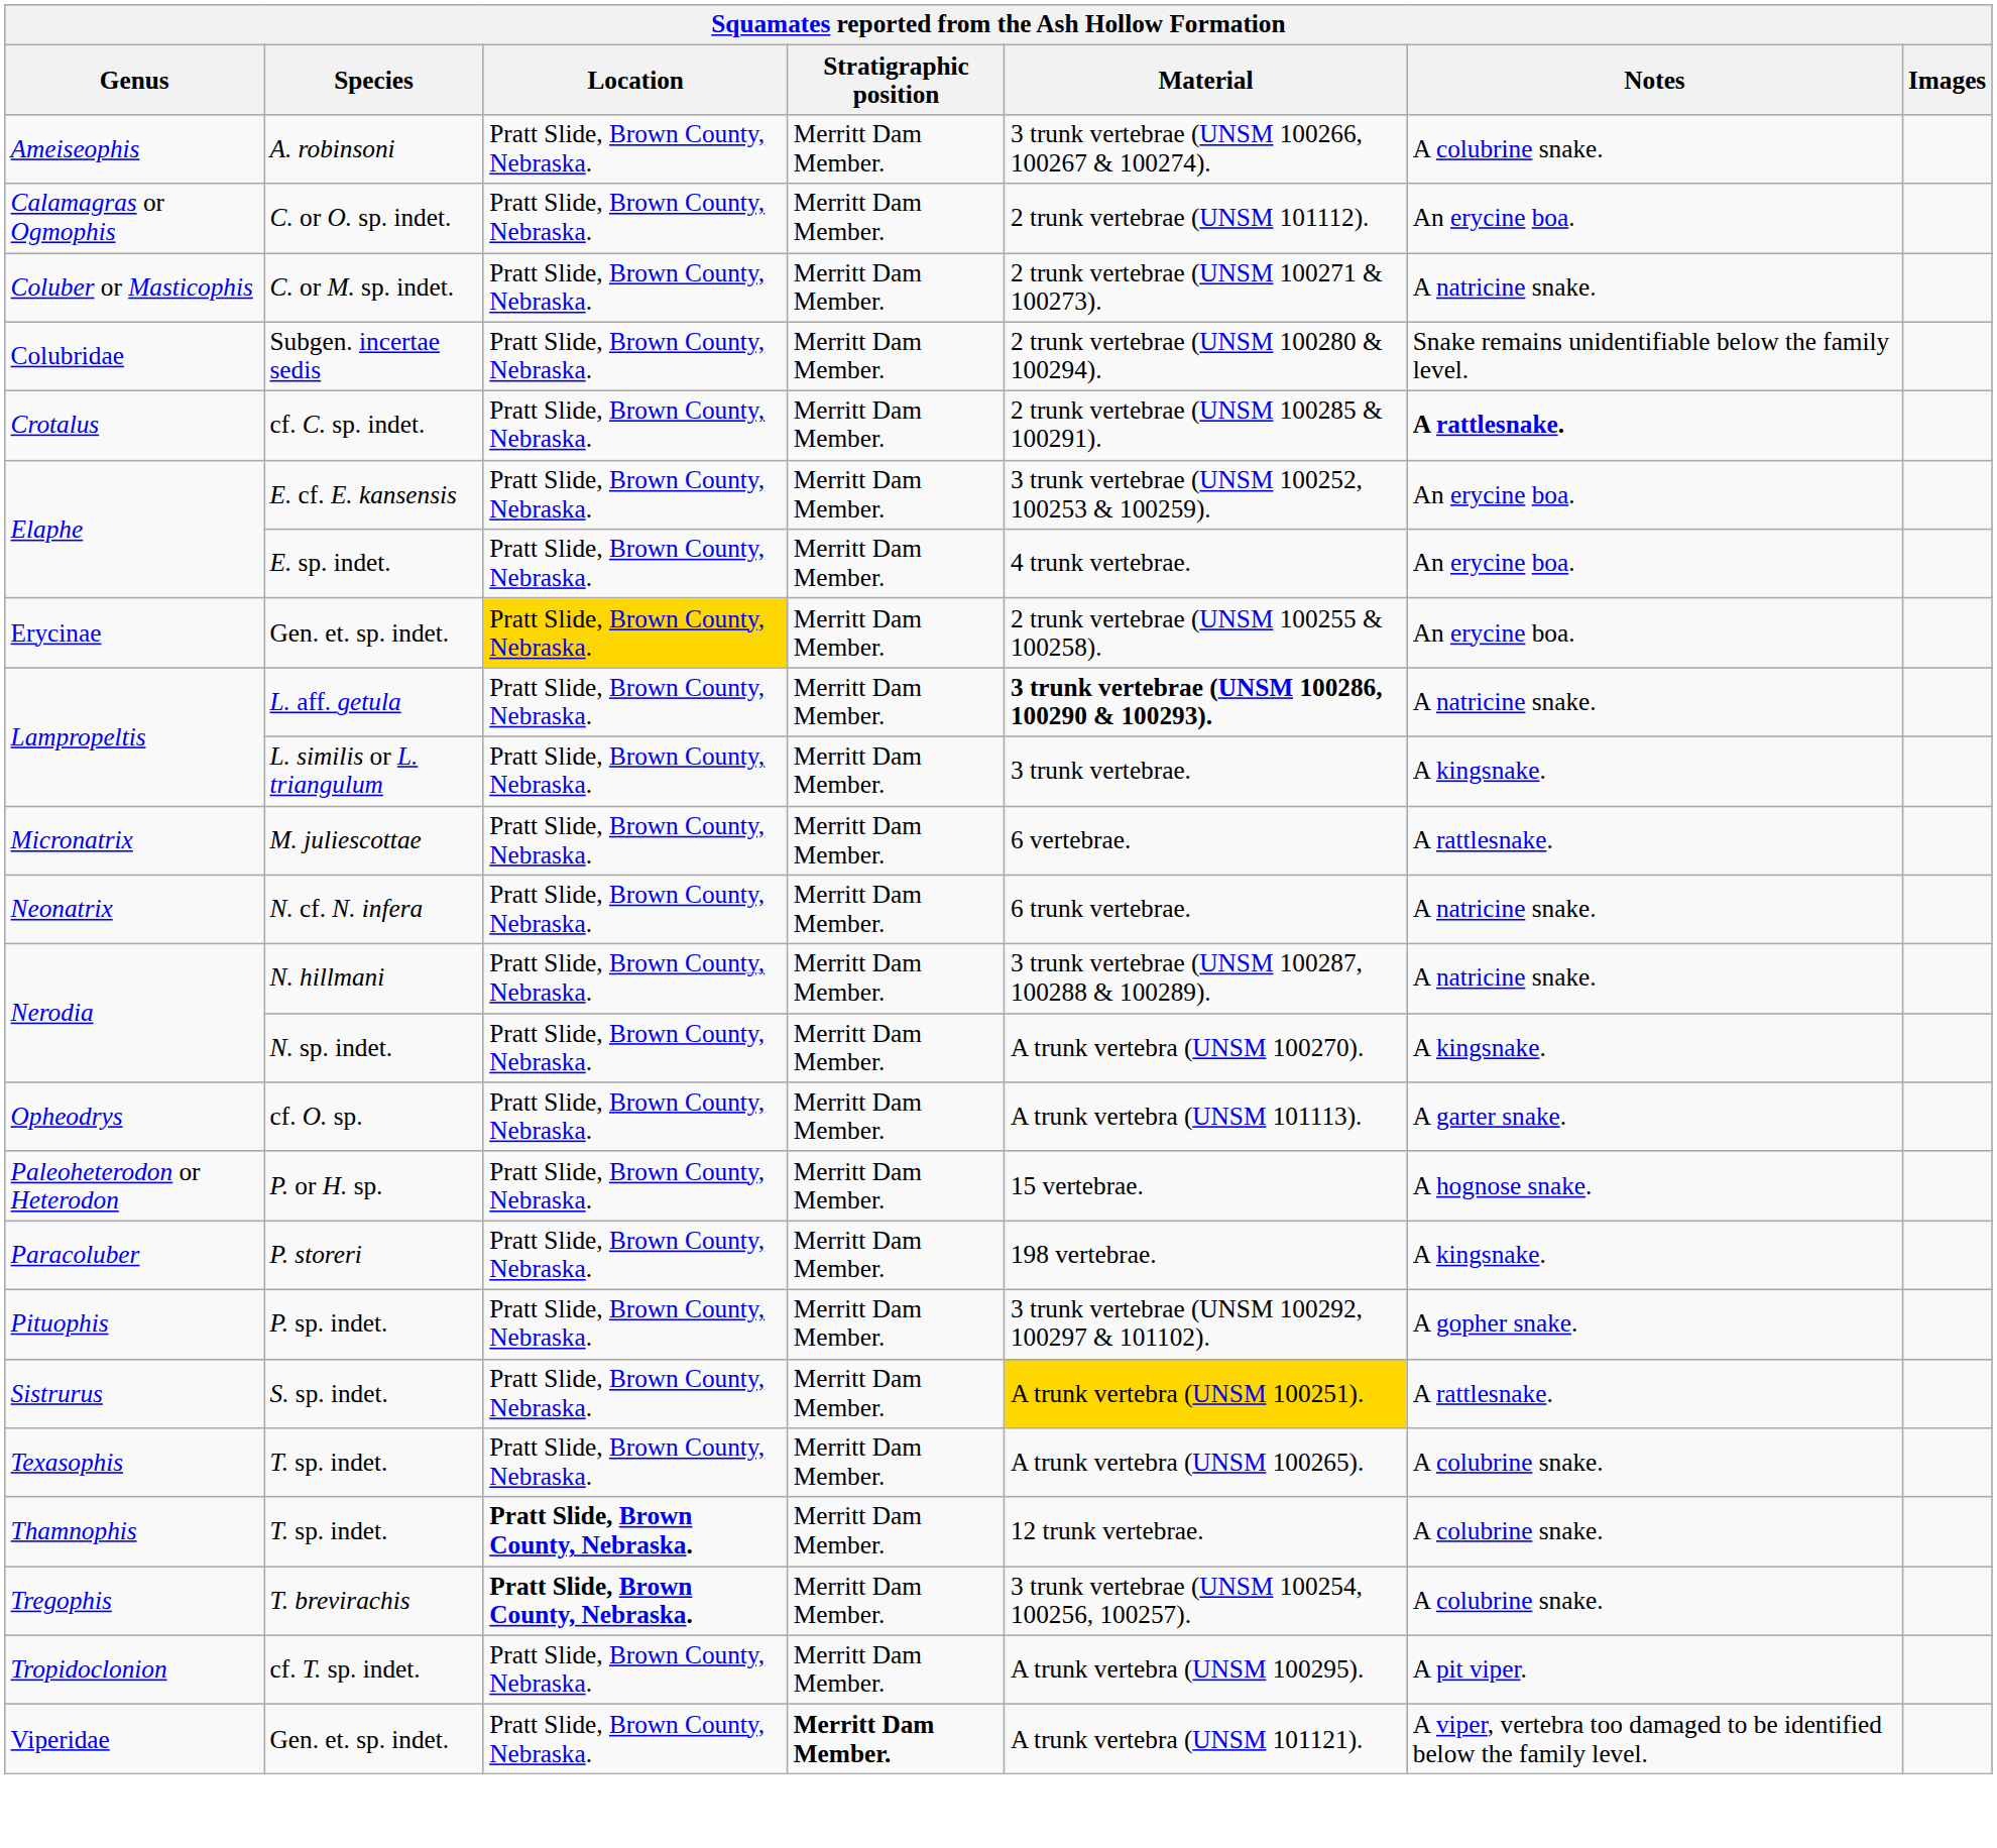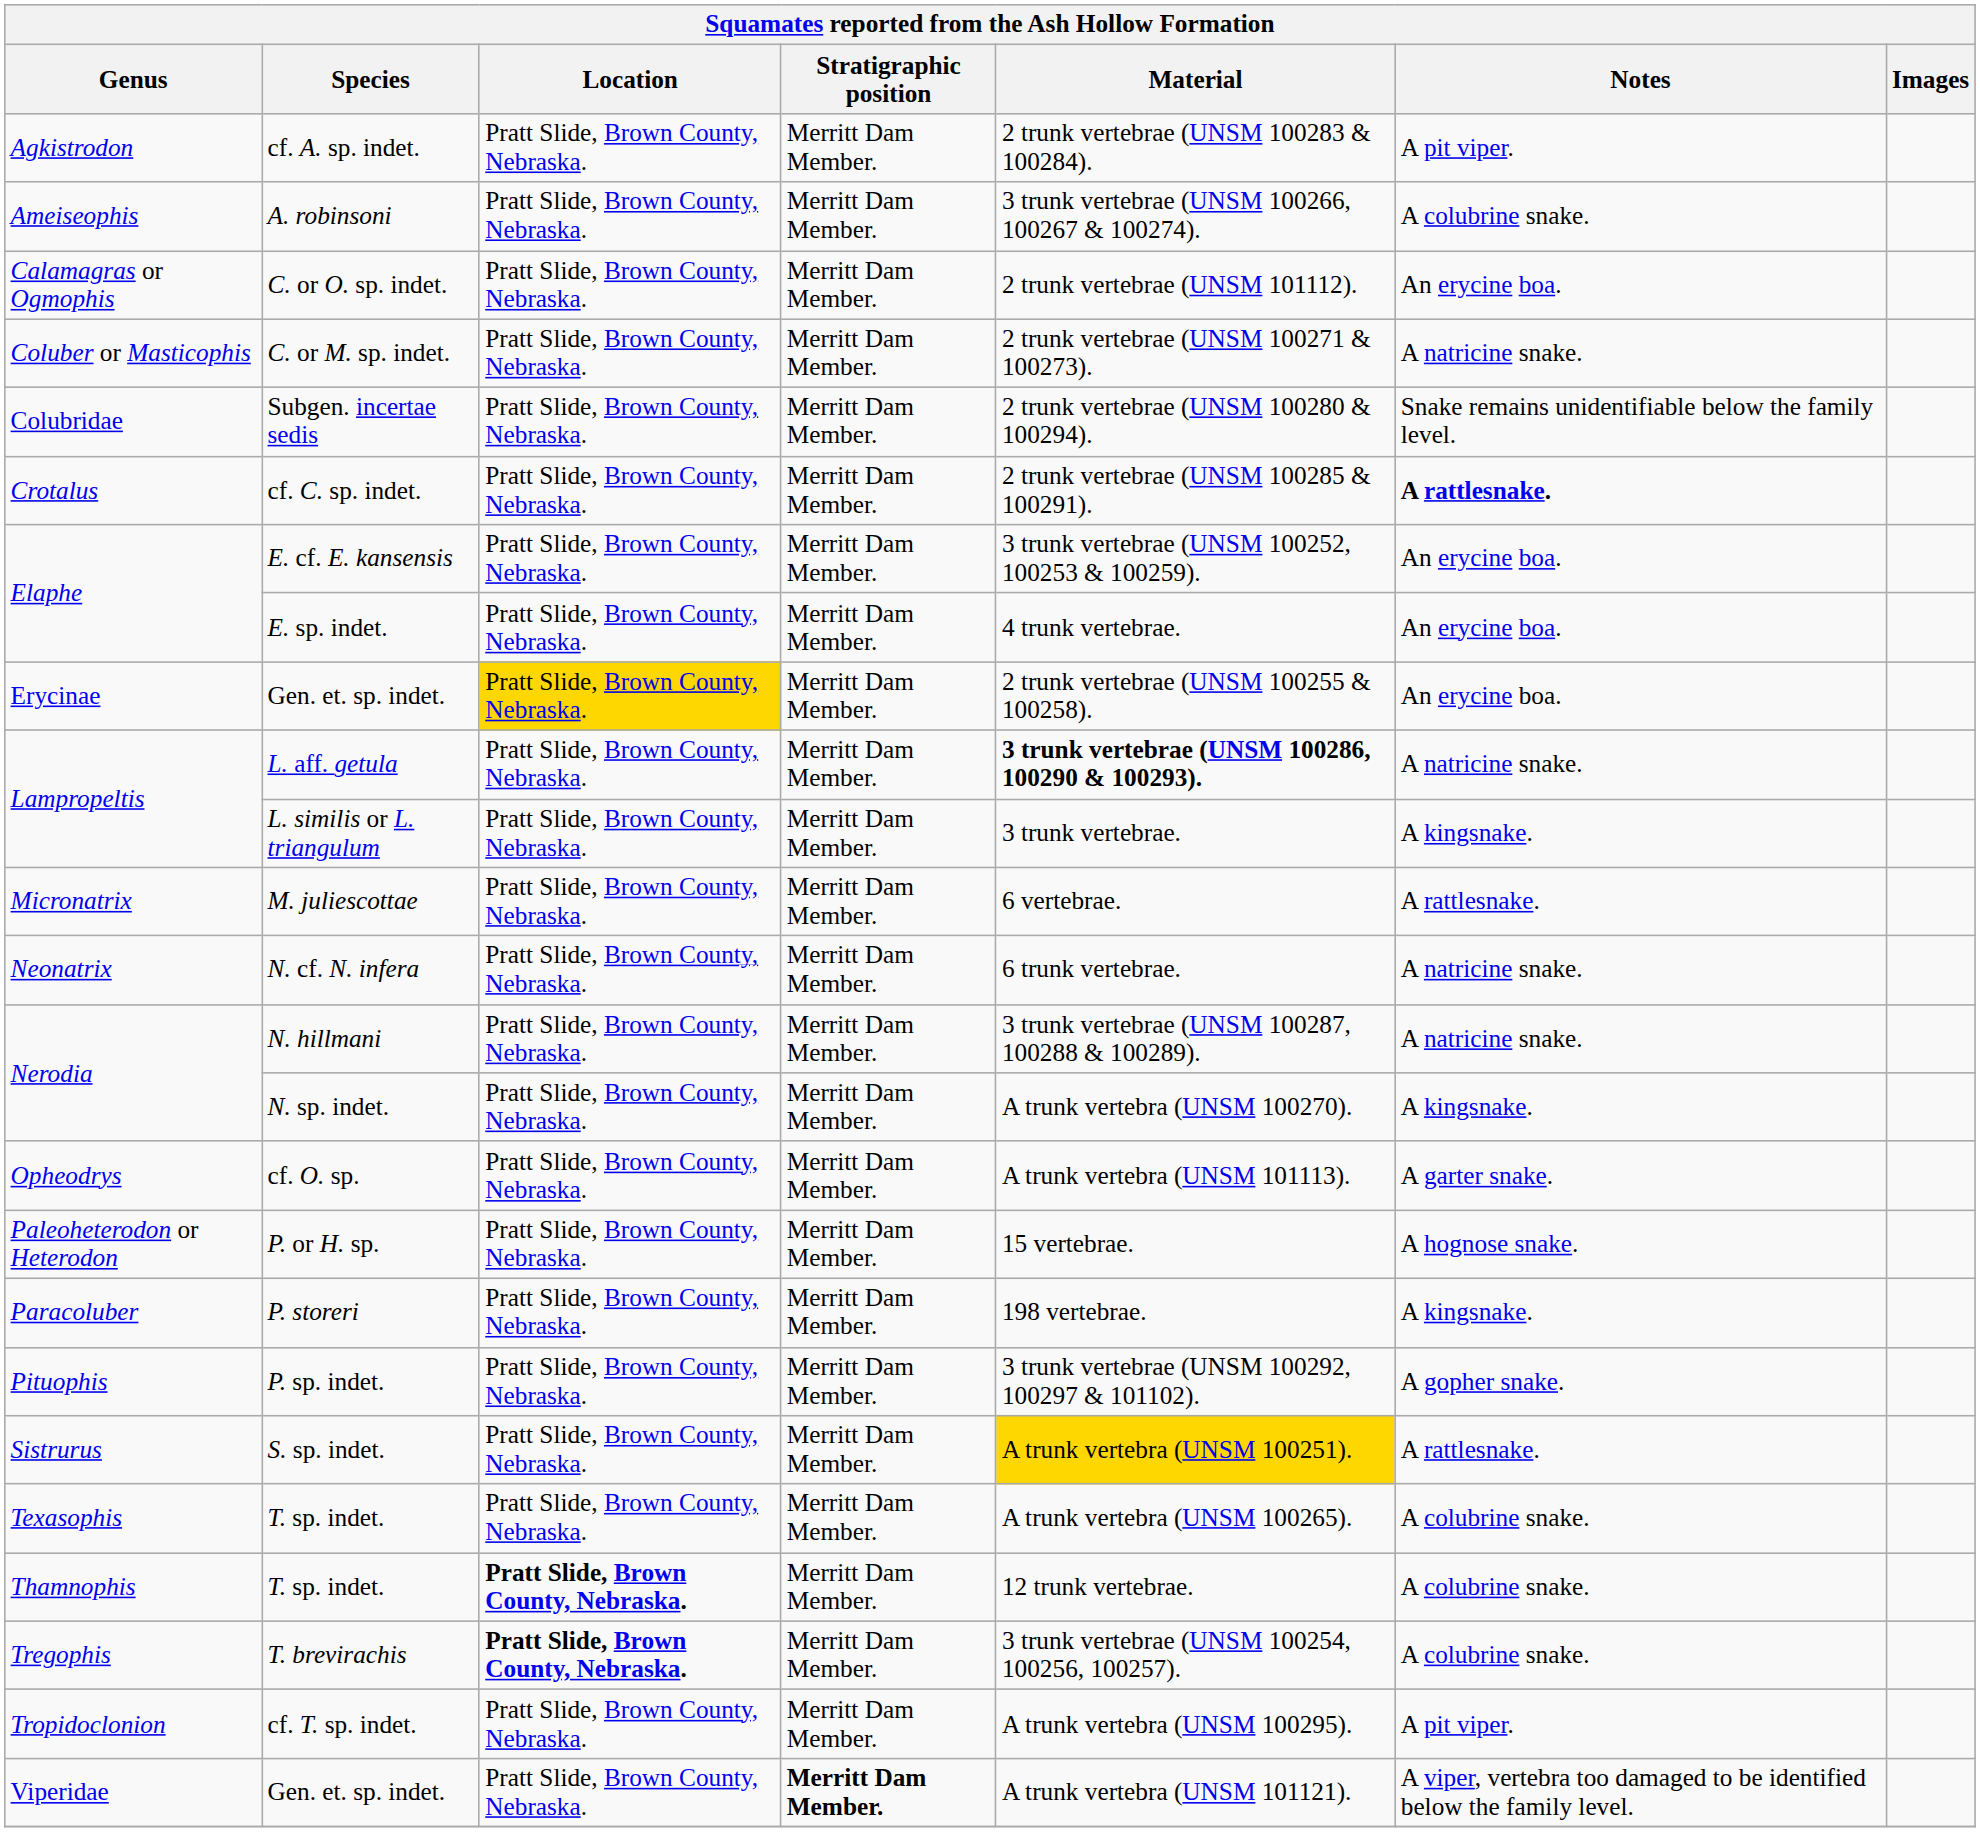+ row: Agkistrodon | cf. A. sp. indet. | Pratt Slide, Brown County, Nebraska. | Merritt Dam Member. | 2 trunk vertebrae (UNSM 100283 & 100284). | A pit viper.
